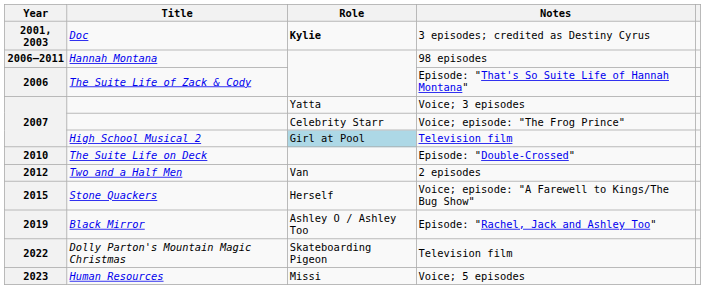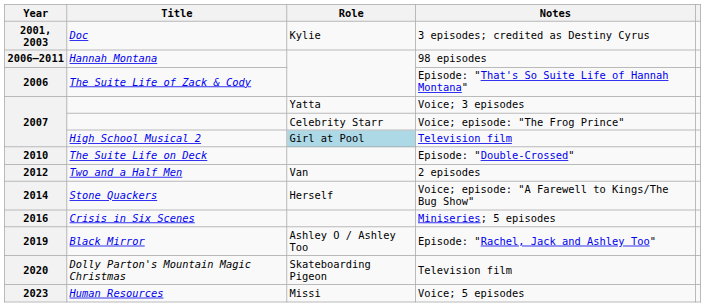Doc | Role: bold -> normal
Stone Quackers | Year: 2015 -> 2014
+ row: 2016 | Crisis in Six Scenes | Miniseries; 5 episodes
Dolly Parton's Mountain Magic Christmas | Year: 2022 -> 2020
